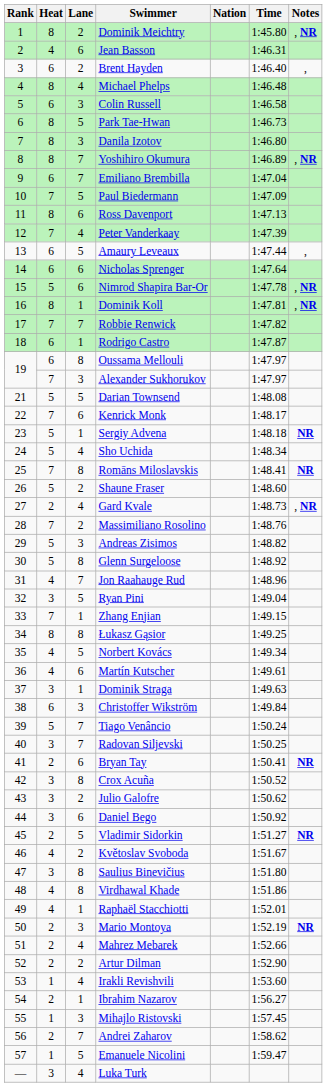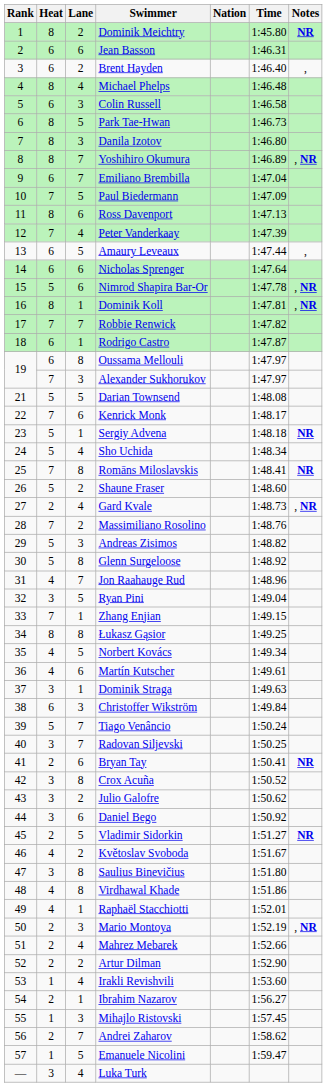Dominik Meichtry | Notes: , NR -> NR
Jean Basson | Heat: 4 -> 6
Mario Montoya | Notes: NR -> , NR
